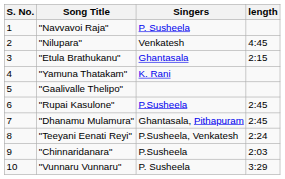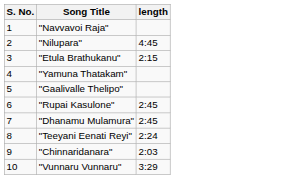- column: Singers | P. Susheela | Venkatesh | Ghantasala | K. Rani | P.Susheela | Ghantasala, Pithapuram | P.Susheela, Venkatesh | P.Susheela | P. Susheela
